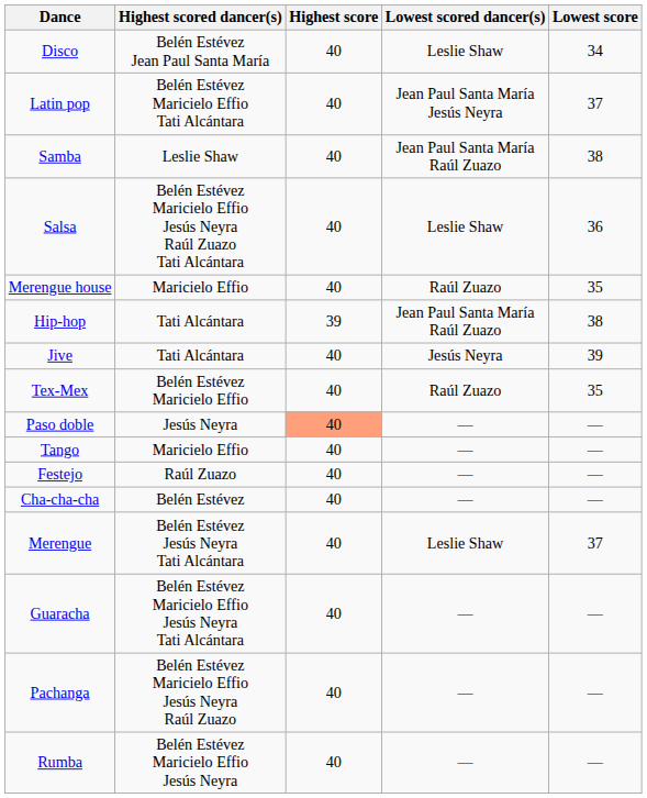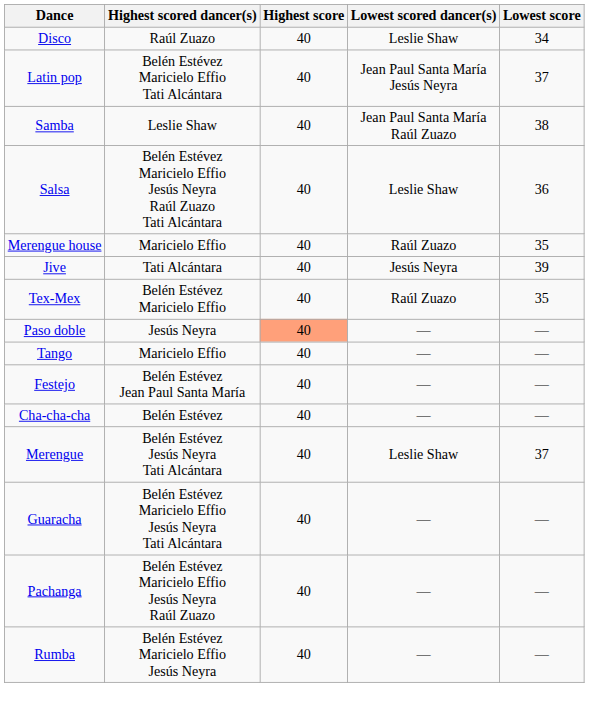Disco | Highest scored dancer(s): Belén Estévez Jean Paul Santa María -> Raúl Zuazo
- row: Hip-hop | Tati Alcántara | 39 | Jean Paul Santa María Raúl Zuazo | 38
Festejo | Highest scored dancer(s): Raúl Zuazo -> Belén Estévez Jean Paul Santa María
